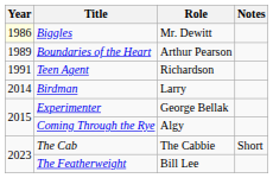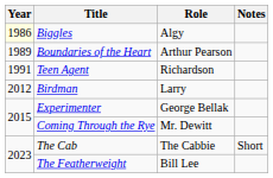Biggles | Role: Mr. Dewitt -> Algy
Birdman | Year: 2014 -> 2012
Coming Through the Rye | Role: Algy -> Mr. Dewitt
